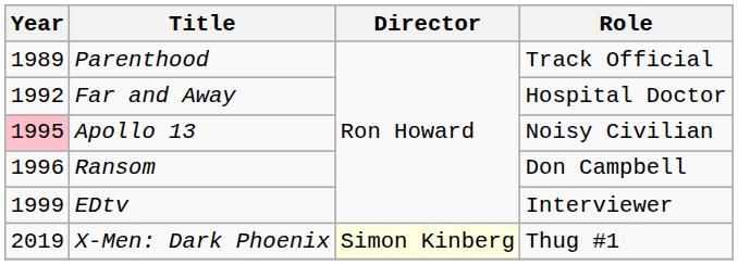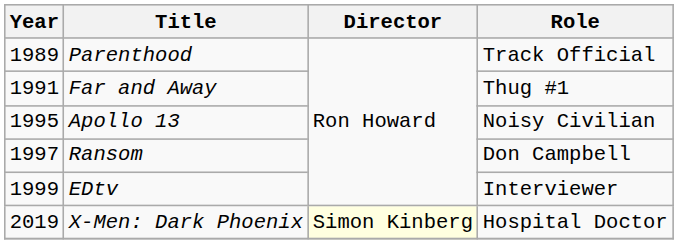Far and Away | Year: 1992 -> 1991
Far and Away | Role: Hospital Doctor -> Thug #1
Apollo 13 | Year: pink background -> no background
Ransom | Year: 1996 -> 1997
X-Men: Dark Phoenix | Role: Thug #1 -> Hospital Doctor
